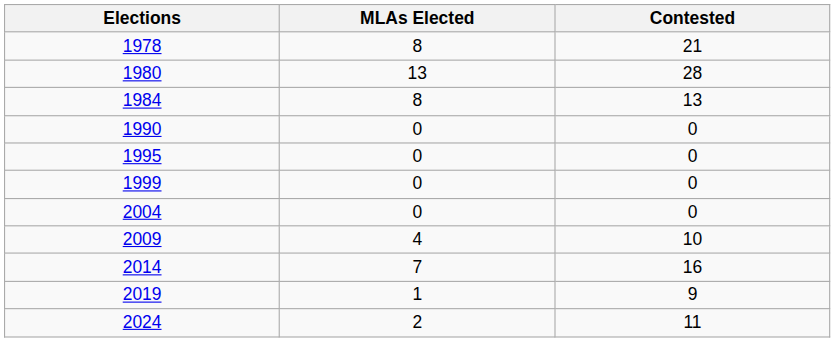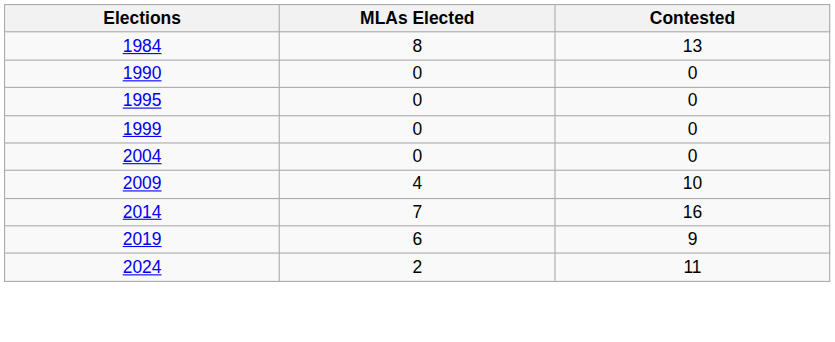- row: 1978 | 8 | 21
- row: 1980 | 13 | 28
2019 | MLAs Elected: 1 -> 6
